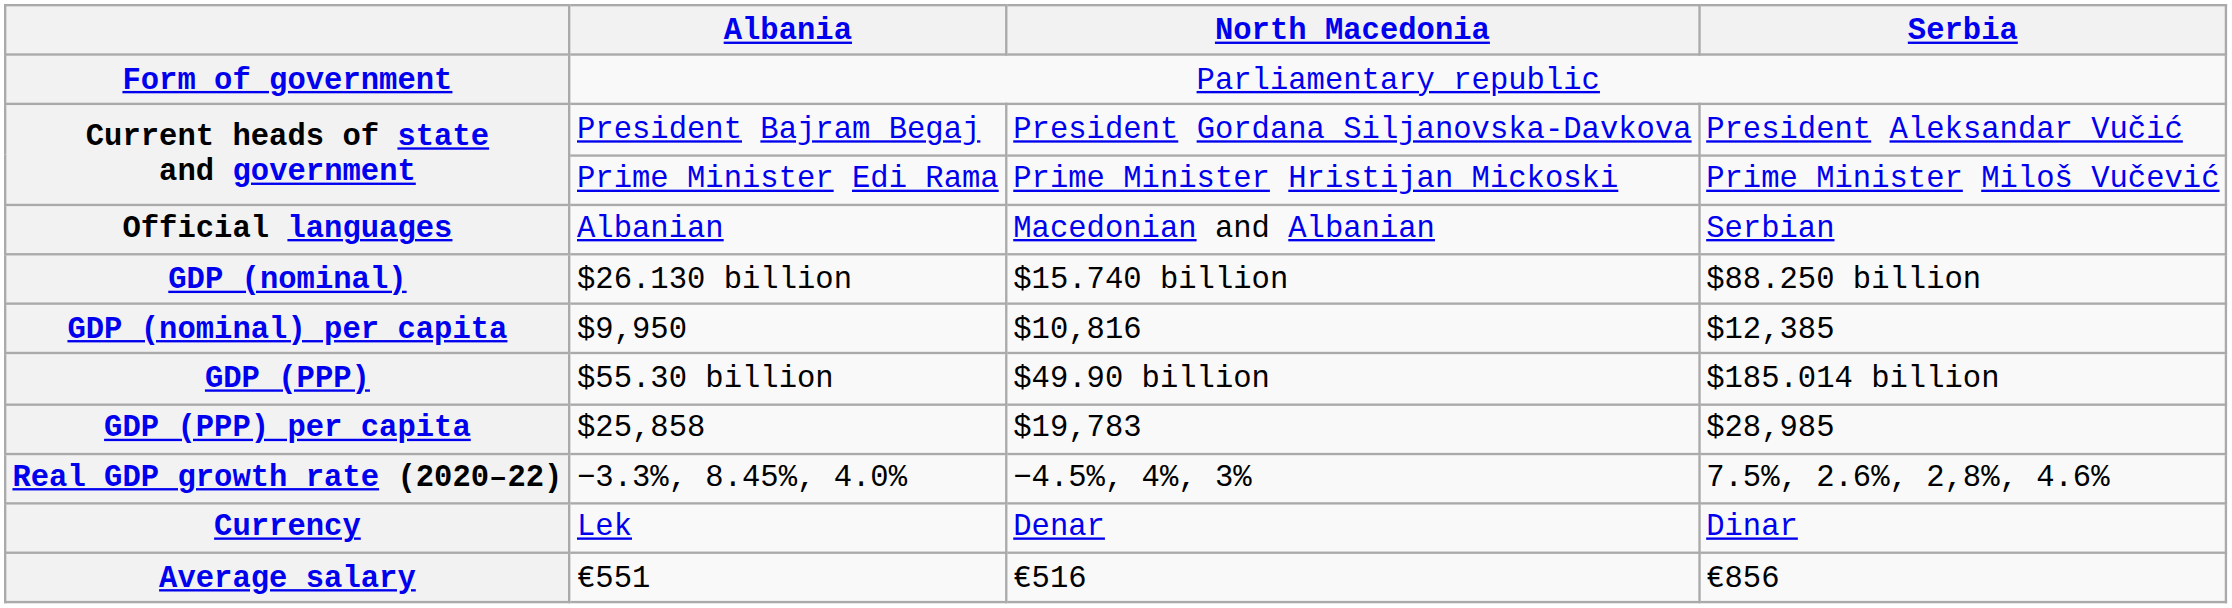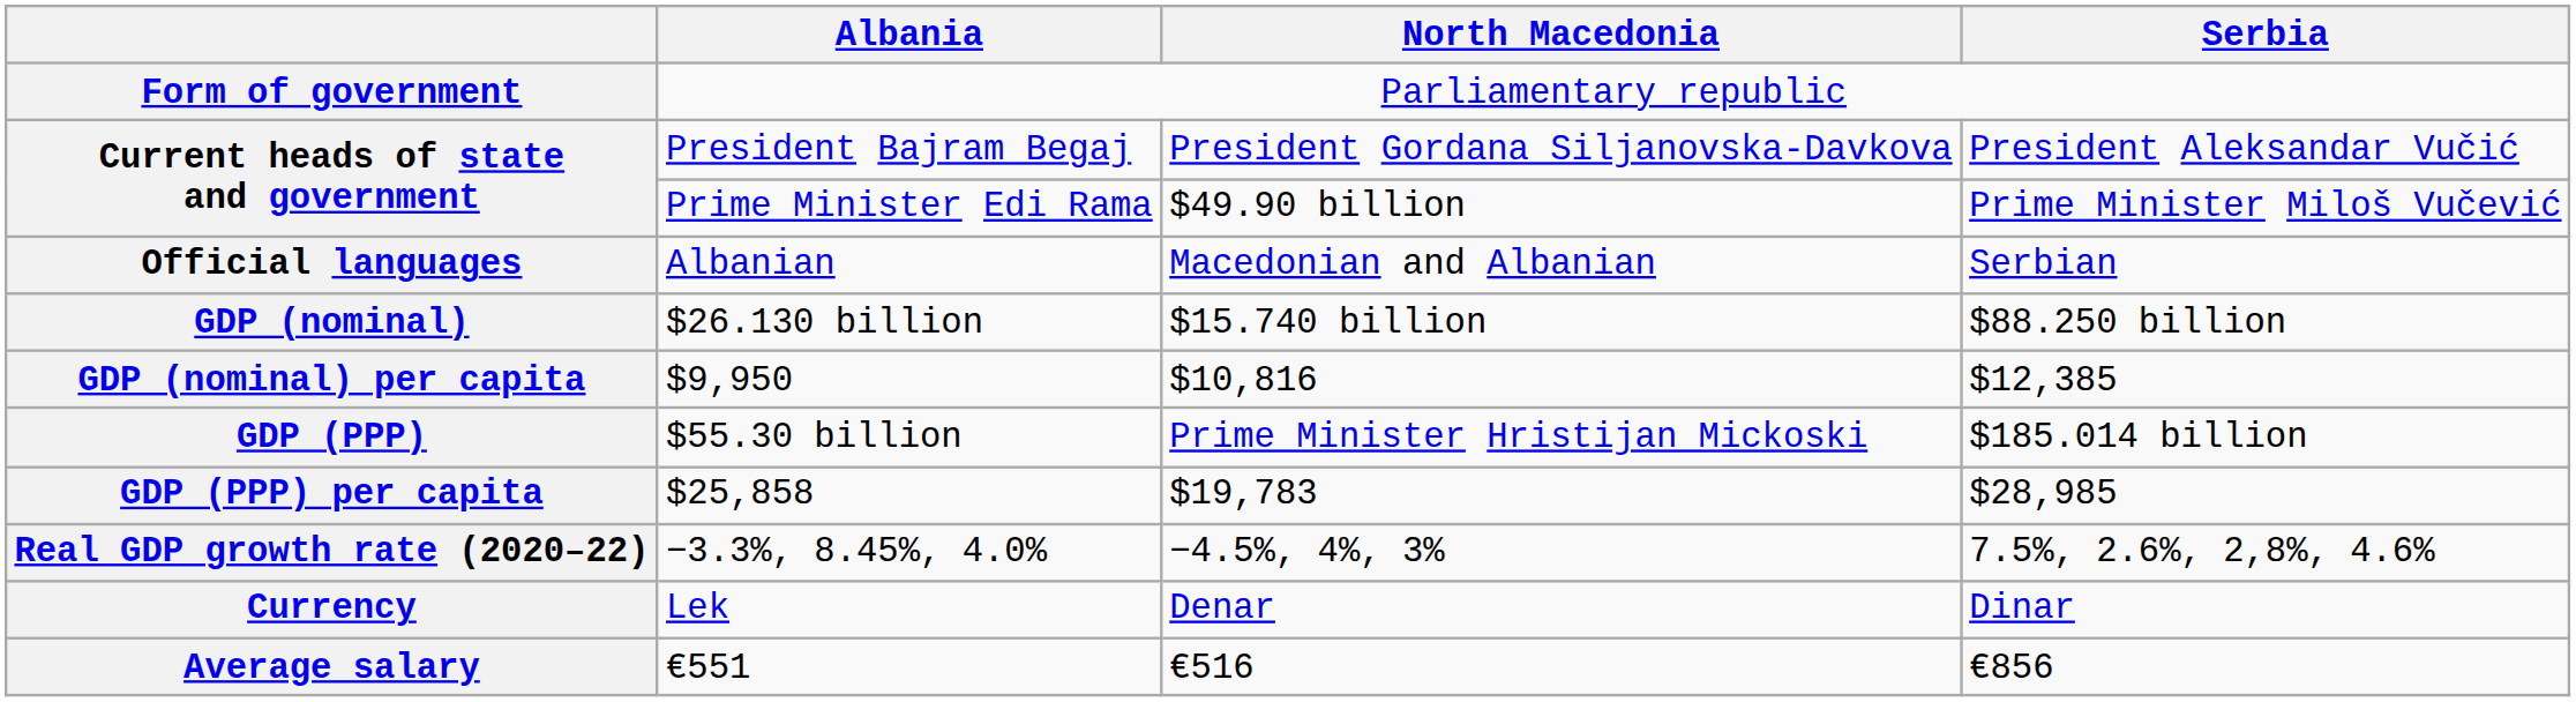Prime Minister Edi Rama | North Macedonia: Prime Minister Hristijan Mickoski -> $49.90 billion
$55.30 billion | North Macedonia: $49.90 billion -> Prime Minister Hristijan Mickoski
